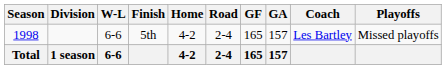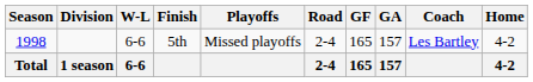columns swapped: Home <-> Playoffs
